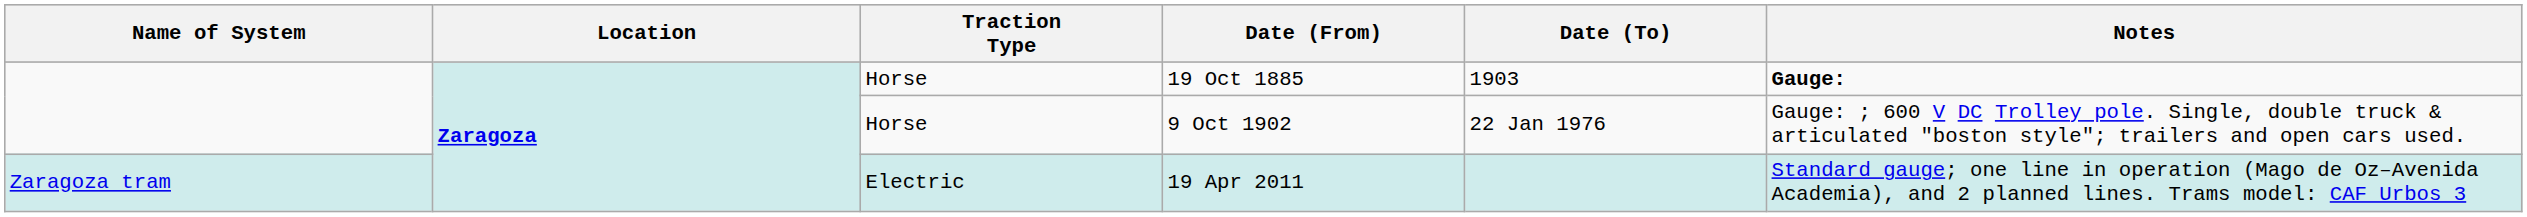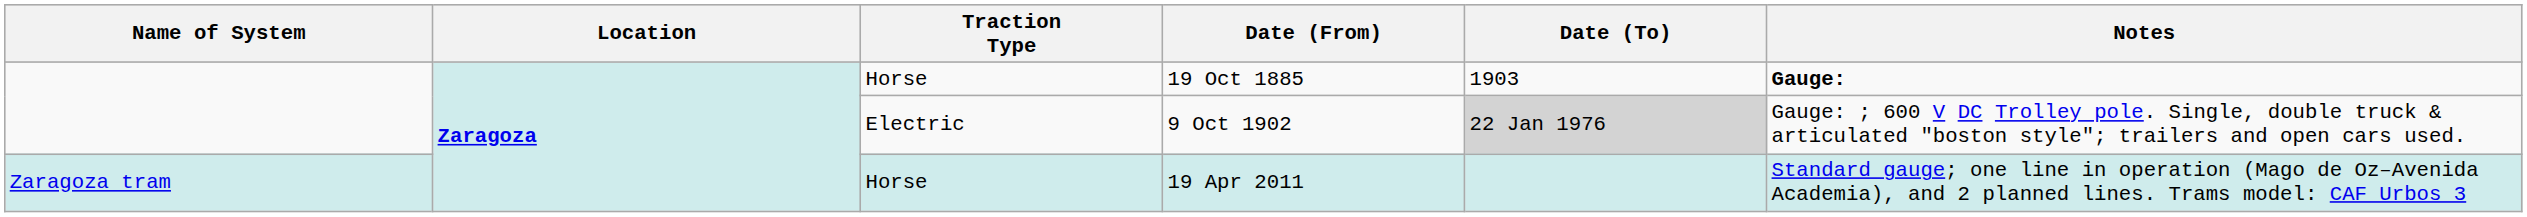9 Oct 1902 | Traction Type: Horse -> Electric
9 Oct 1902 | Date (To): no background -> lightgrey background
19 Apr 2011 | Traction Type: Electric -> Horse
